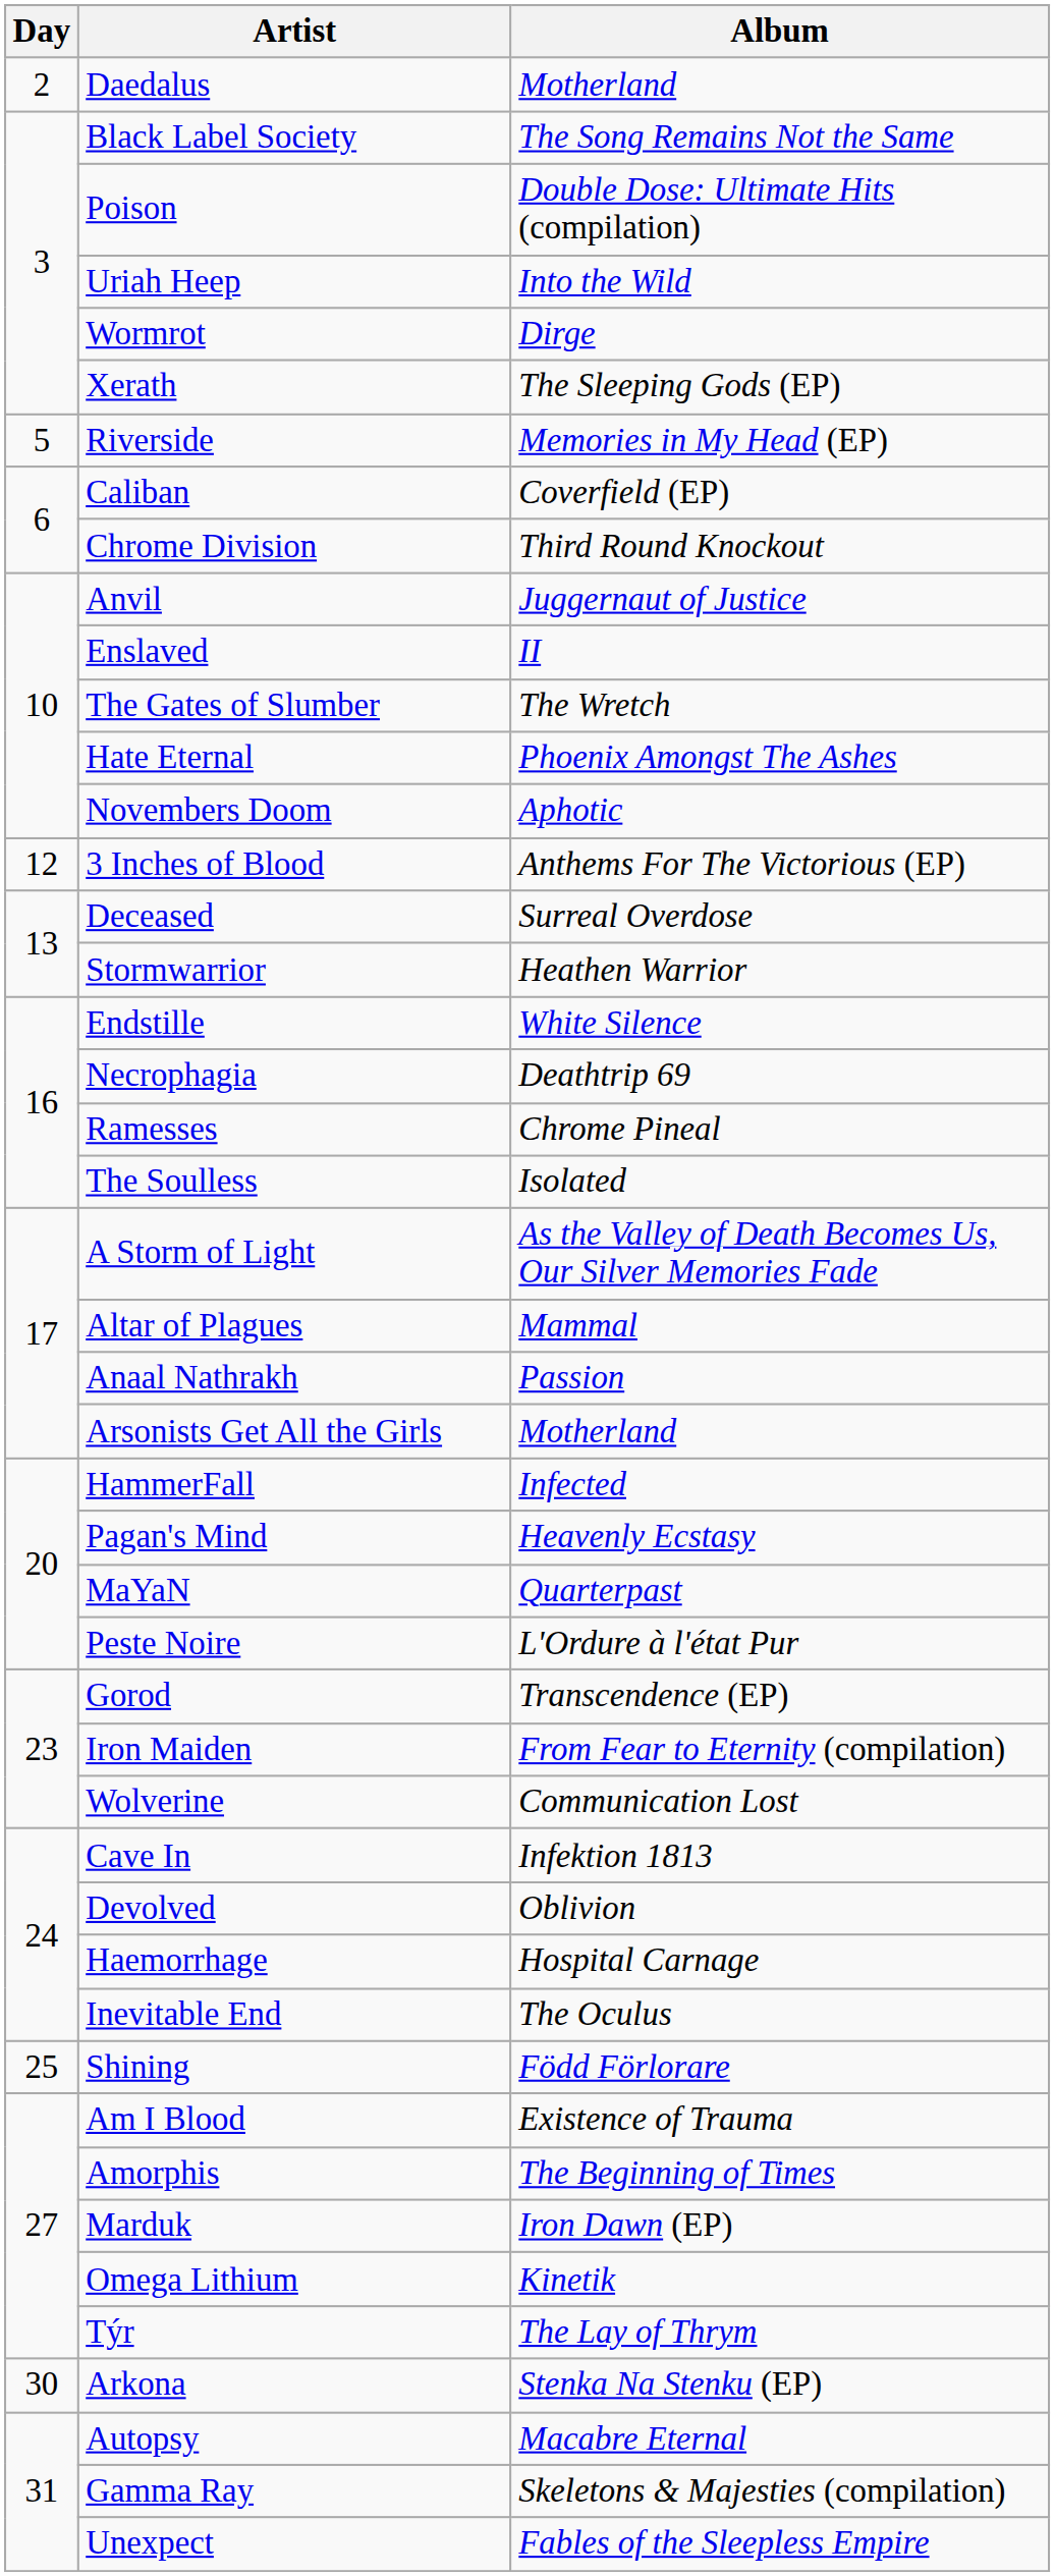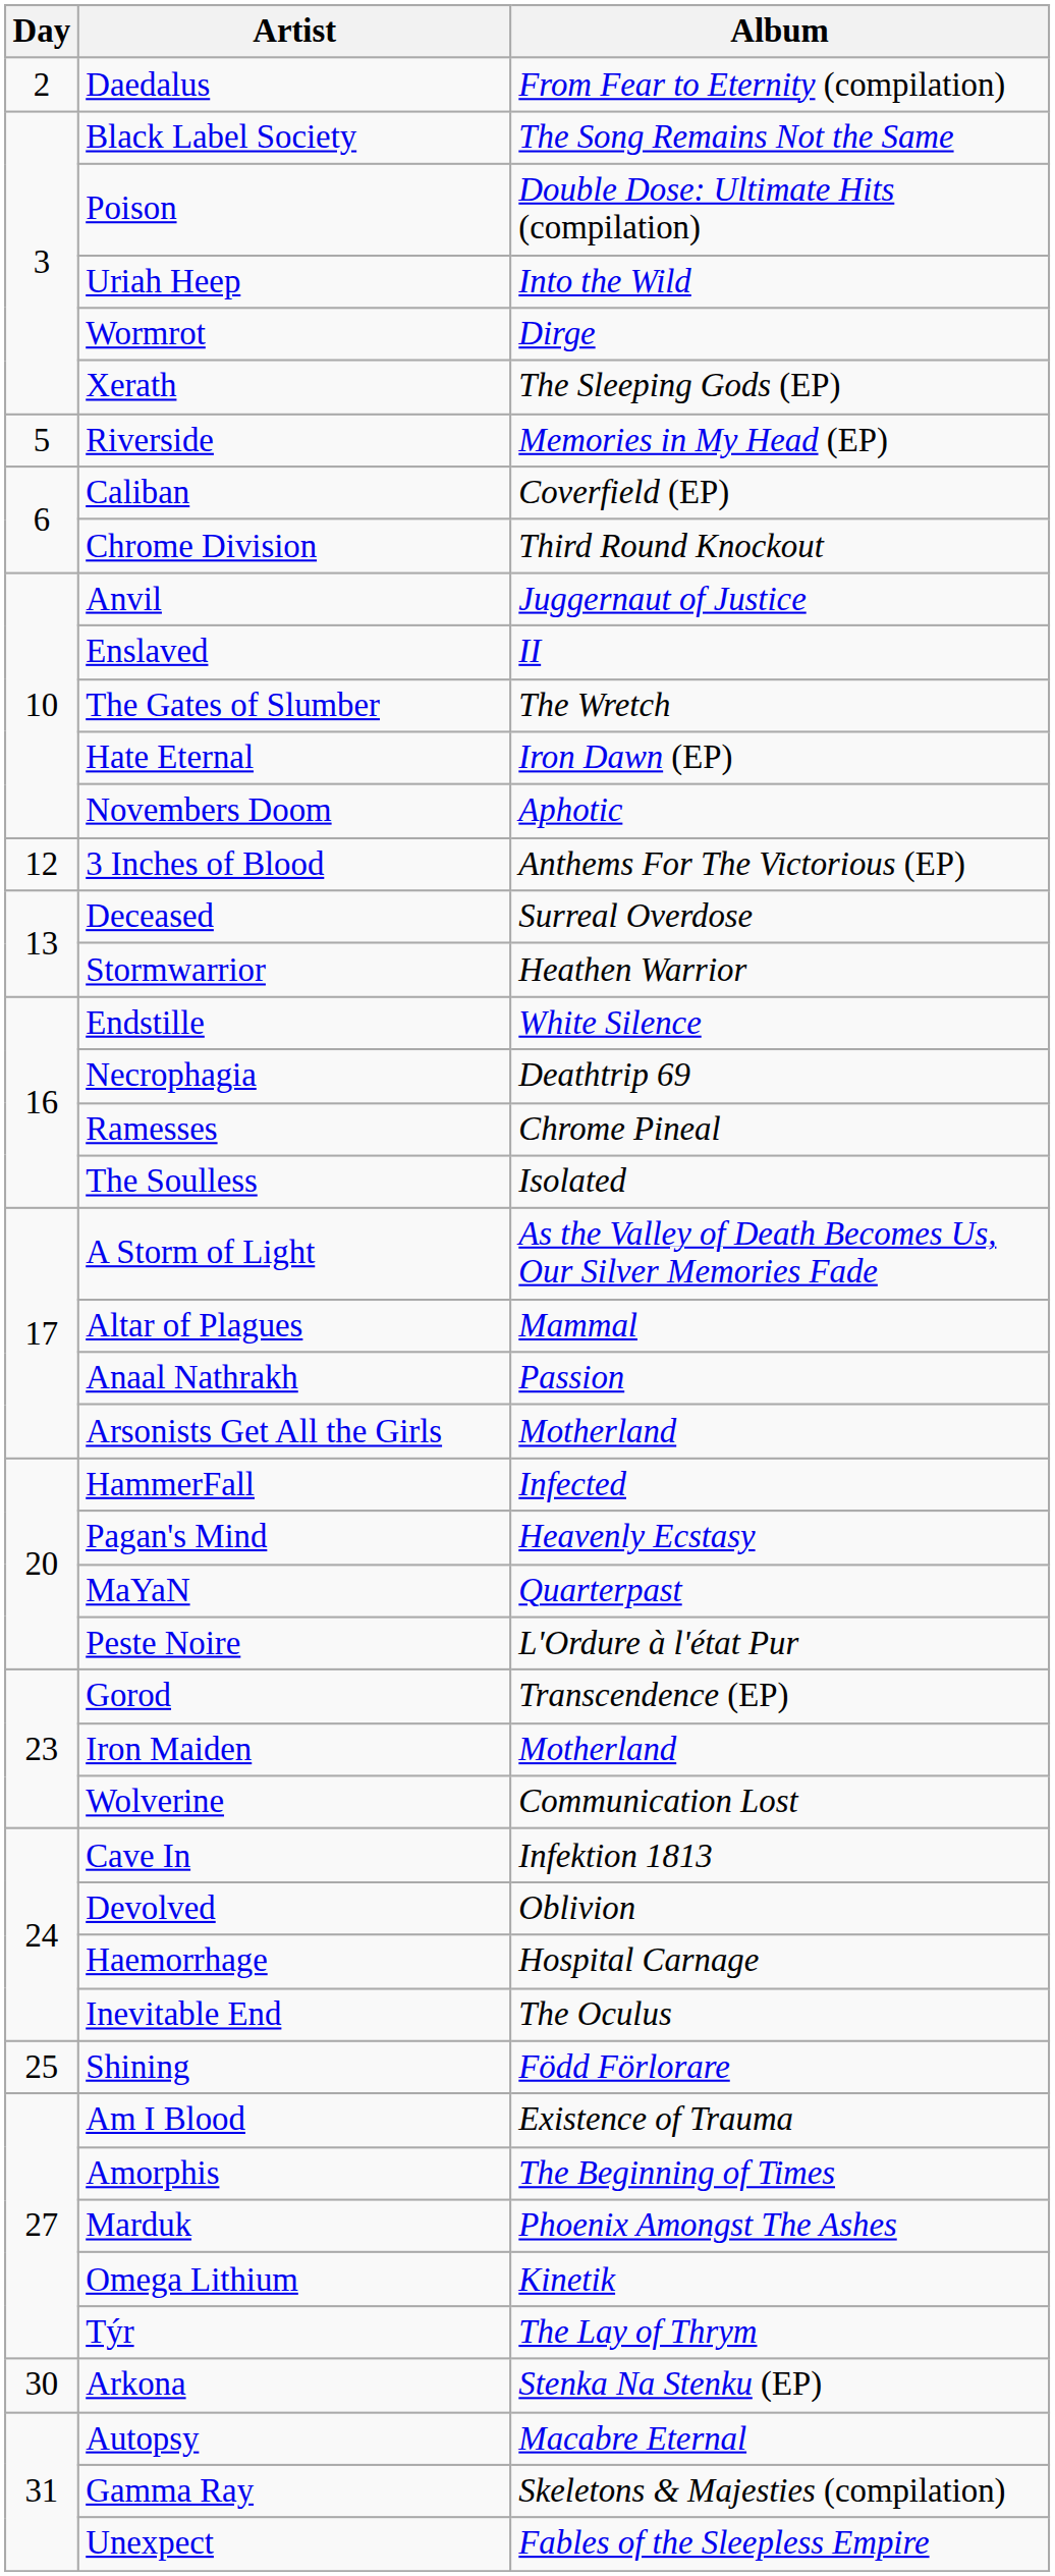Daedalus | Album: Motherland -> From Fear to Eternity (compilation)
Hate Eternal | Album: Phoenix Amongst The Ashes -> Iron Dawn (EP)
Iron Maiden | Album: From Fear to Eternity (compilation) -> Motherland
Marduk | Album: Iron Dawn (EP) -> Phoenix Amongst The Ashes
